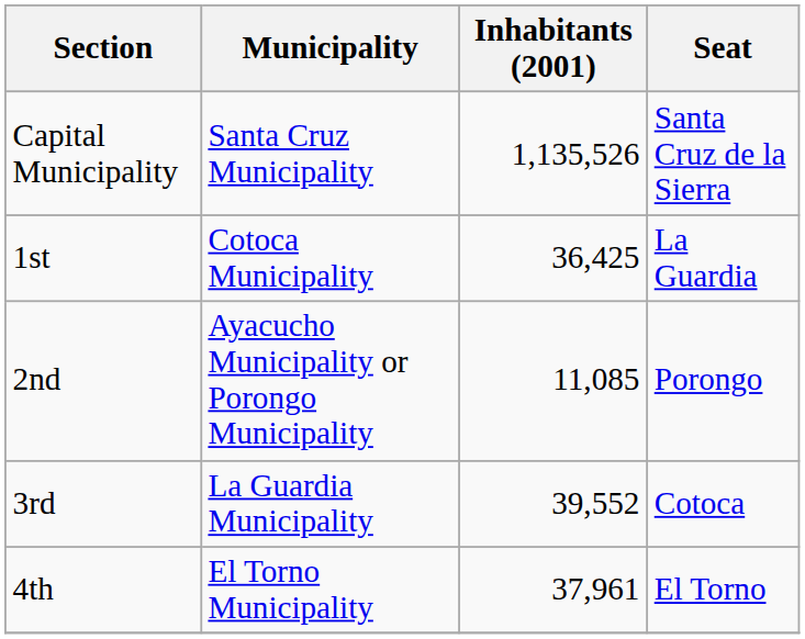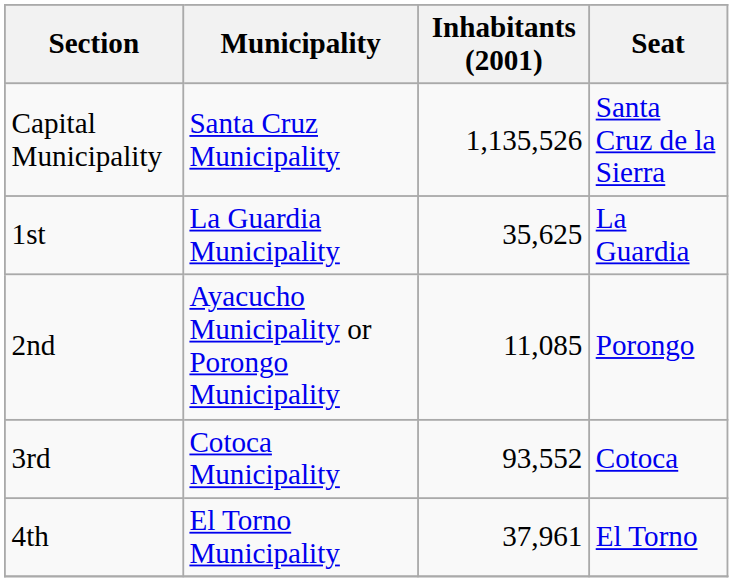1st | Municipality: Cotoca Municipality -> La Guardia Municipality
1st | Inhabitants (2001): 36,425 -> 35,625
3rd | Municipality: La Guardia Municipality -> Cotoca Municipality
3rd | Inhabitants (2001): 39,552 -> 93,552
